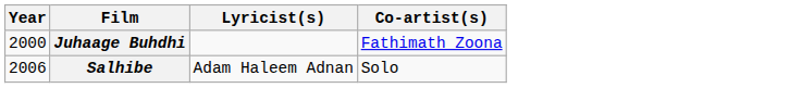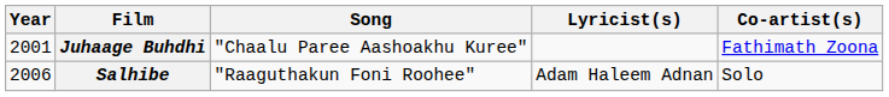+ column: Song | "Chaalu Paree Aashoakhu Kuree" | "Raaguthakun Foni Roohee"
Juhaage Buhdhi | Year: 2000 -> 2001
